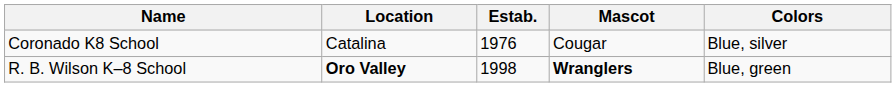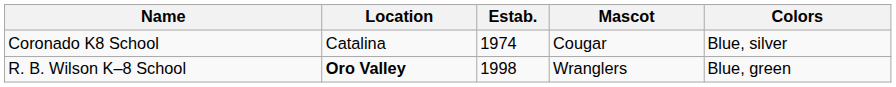Coronado K8 School | Estab.: 1976 -> 1974
R. B. Wilson K–8 School | Mascot: bold -> normal
